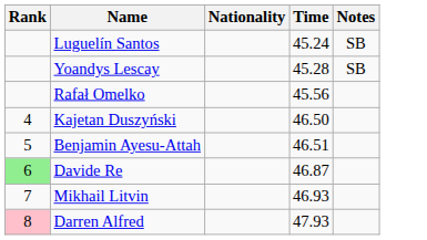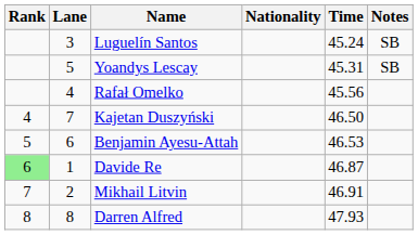+ column: Lane | 3 | 5 | 4 | 7 | 6 | 1 | 2 | 8
Yoandys Lescay | Time: 45.28 -> 45.31
Benjamin Ayesu-Attah | Time: 46.51 -> 46.53
Mikhail Litvin | Time: 46.93 -> 46.91
Darren Alfred | Rank: pink background -> no background
